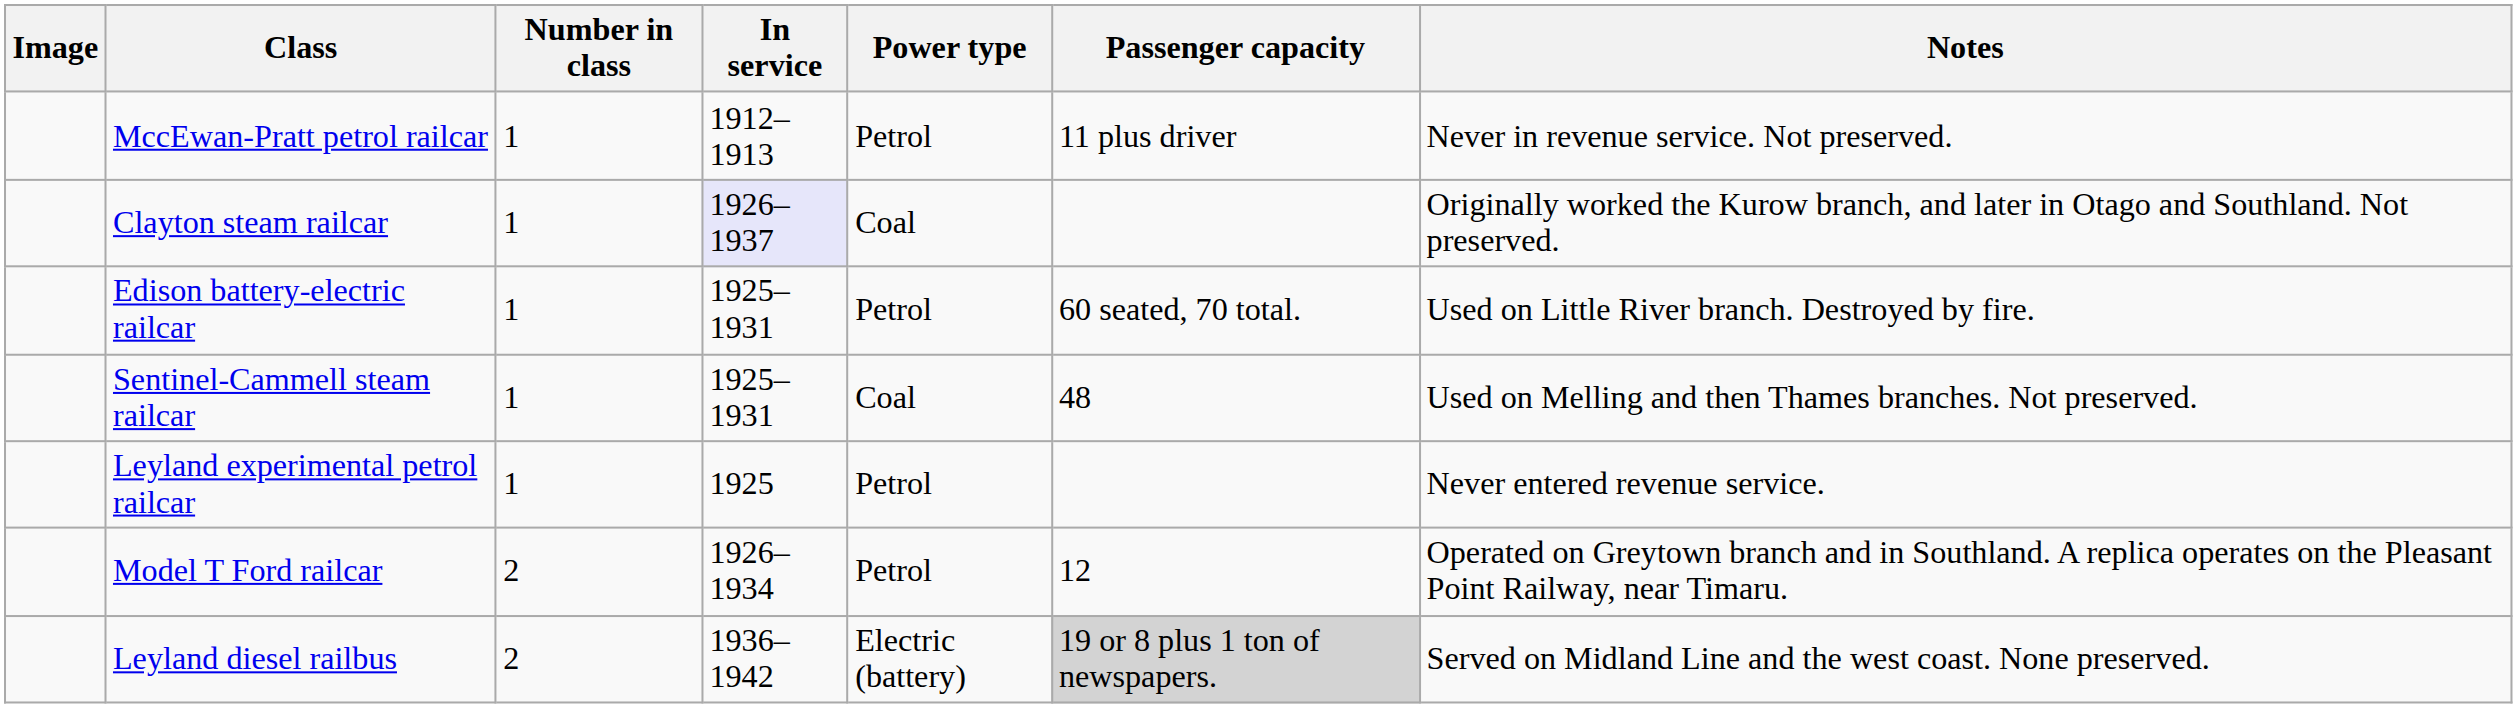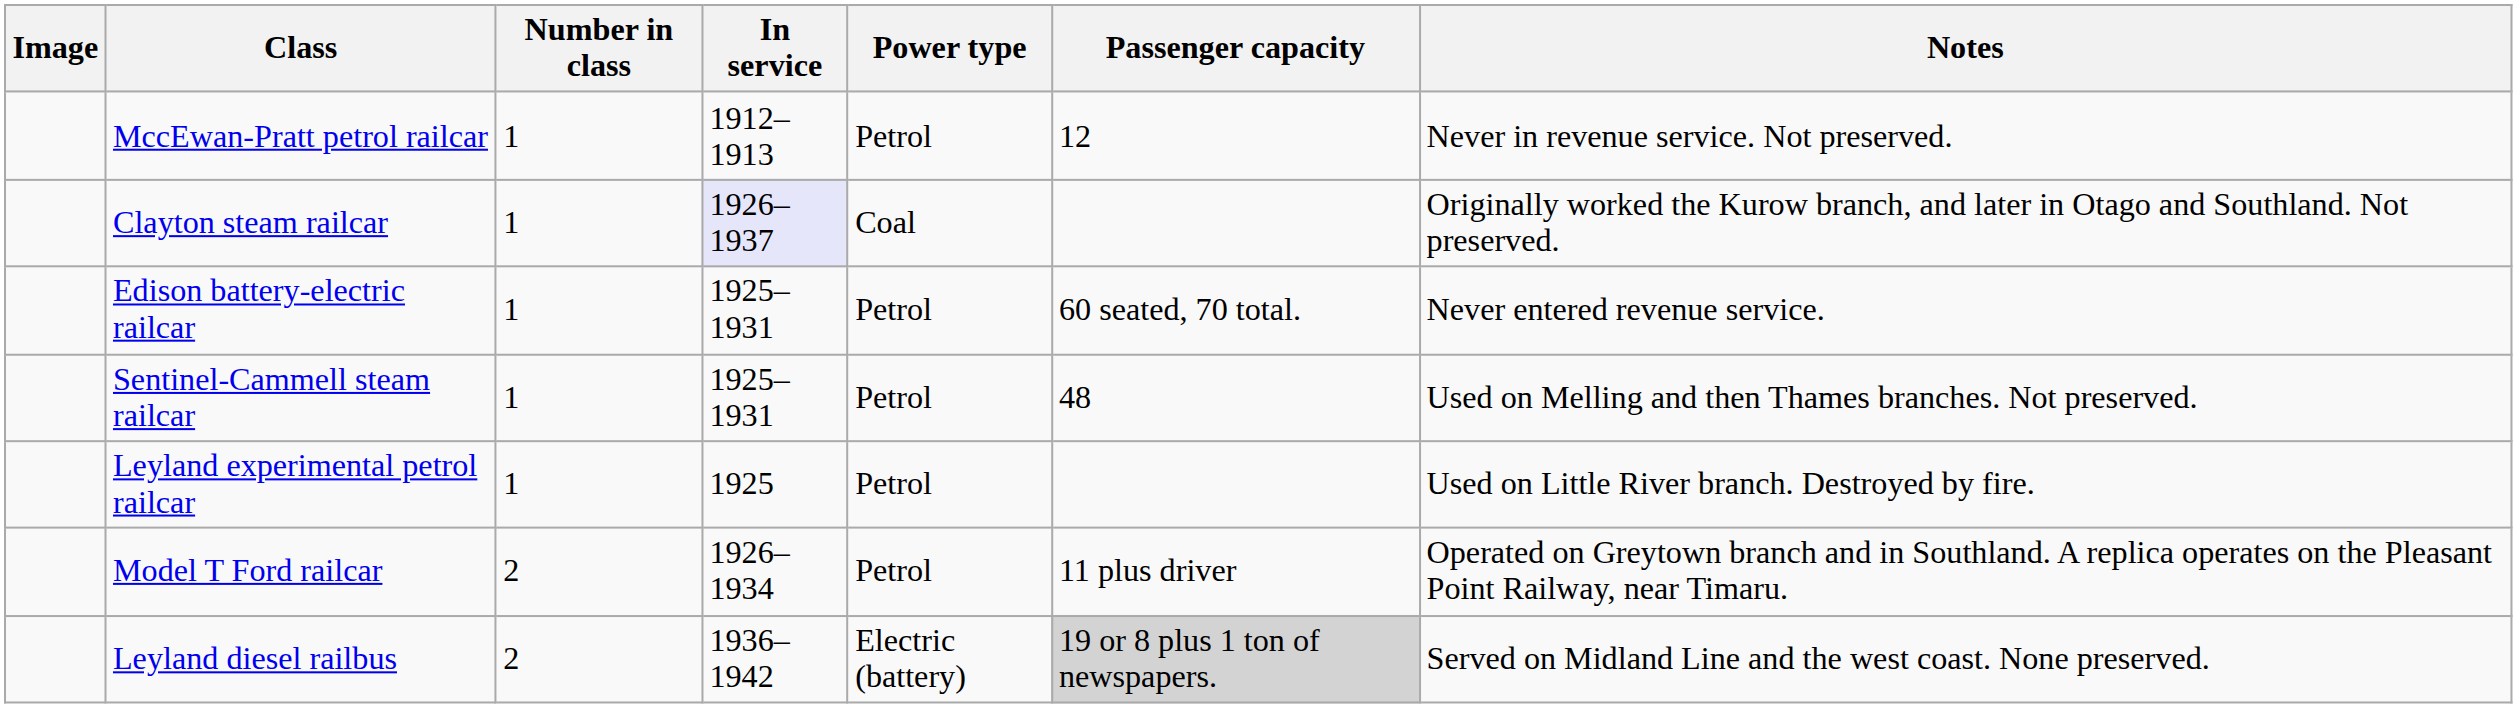MccEwan-Pratt petrol railcar | Passenger capacity: 11 plus driver -> 12
Edison battery-electric railcar | Notes: Used on Little River branch. Destroyed by fire. -> Never entered revenue service.
Sentinel-Cammell steam railcar | Power type: Coal -> Petrol
Leyland experimental petrol railcar | Notes: Never entered revenue service. -> Used on Little River branch. Destroyed by fire.
Model T Ford railcar | Passenger capacity: 12 -> 11 plus driver
